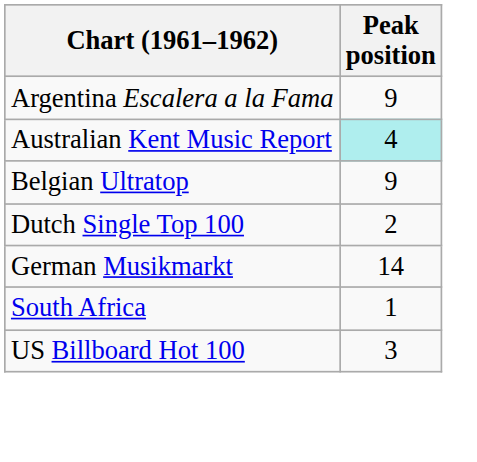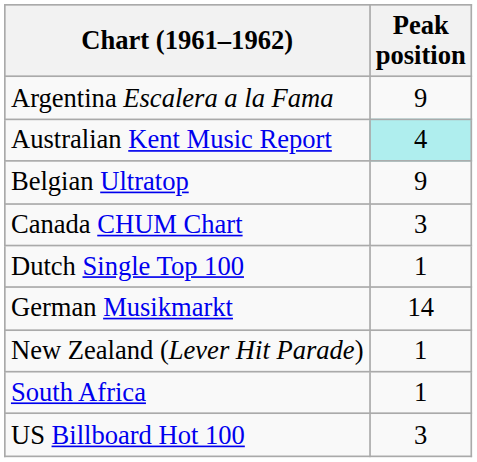+ row: Canada CHUM Chart | 3
Dutch Single Top 100 | Peak position: 2 -> 1
+ row: New Zealand (Lever Hit Parade) | 1
